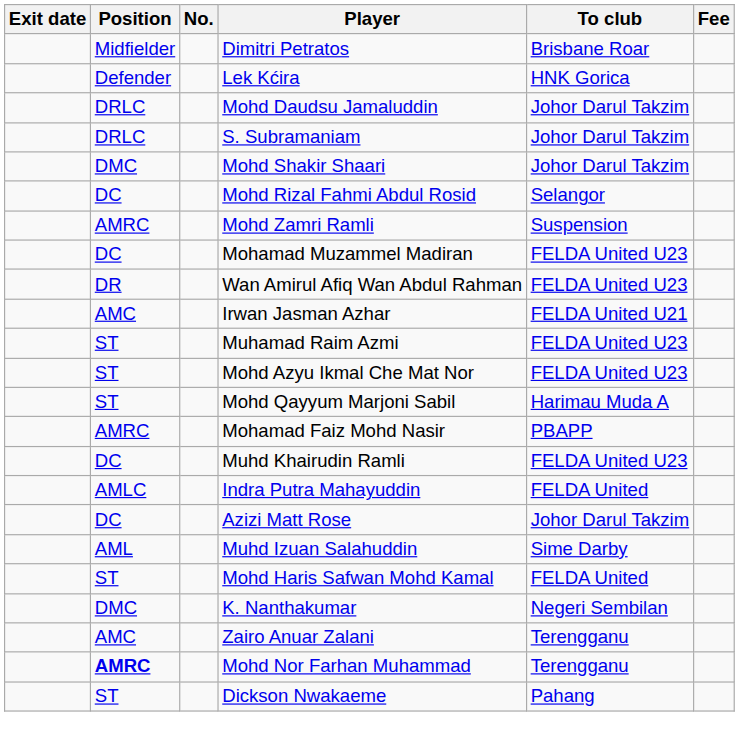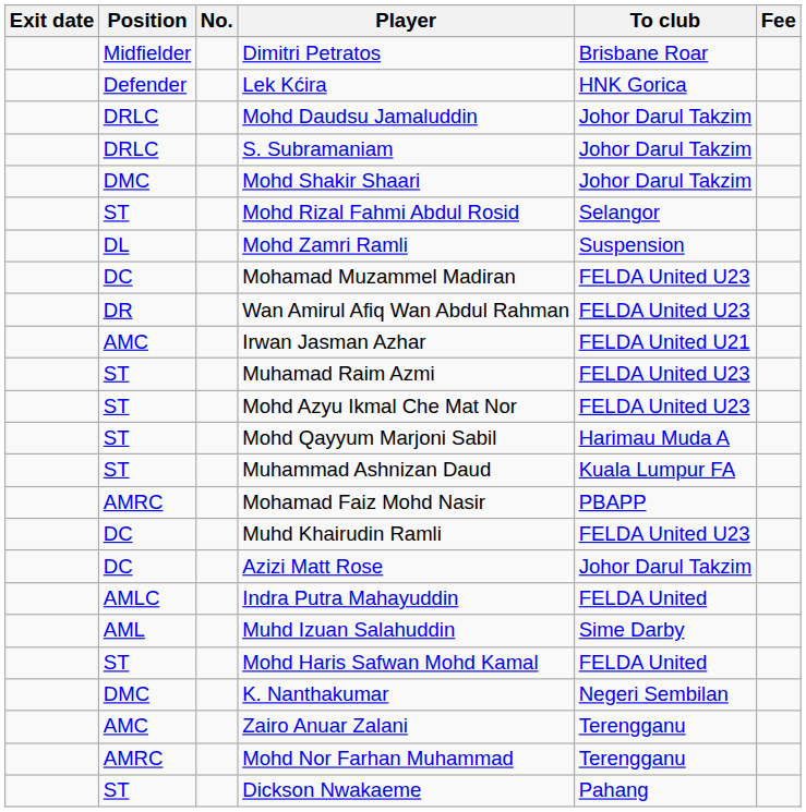Mohd Rizal Fahmi Abdul Rosid | Position: DC -> ST
Mohd Zamri Ramli | Position: AMRC -> DL
+ row: ST | Muhammad Ashnizan Daud | Kuala Lumpur FA
rows swapped: Indra Putra Mahayuddin <-> Azizi Matt Rose
Mohd Nor Farhan Muhammad | Position: bold -> normal
